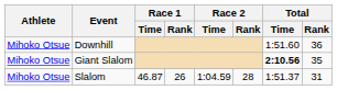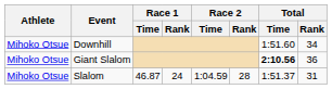Downhill | Total / Rank: 36 -> 34
Giant Slalom | Total / Rank: 35 -> 36
Slalom | Race 1 / Rank: 26 -> 24
